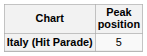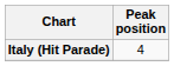Italy (Hit Parade) | Peak position: 5 -> 4
